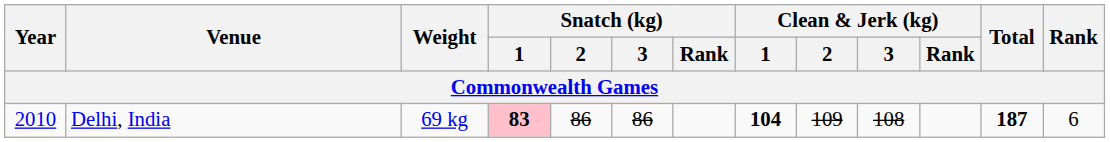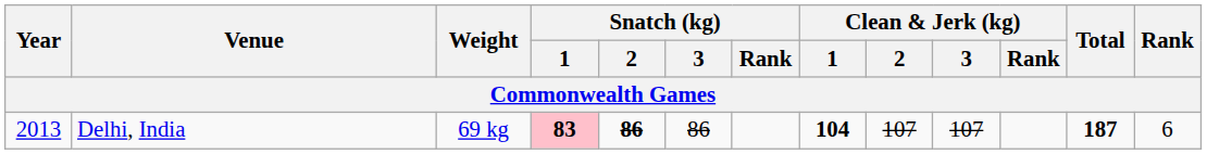Delhi, India | Year: 2010 -> 2013
Delhi, India | Snatch (kg) / 2: normal -> bold
Delhi, India | Clean & Jerk (kg) / 2: 109 -> 107
Delhi, India | Clean & Jerk (kg) / 3: 108 -> 107
